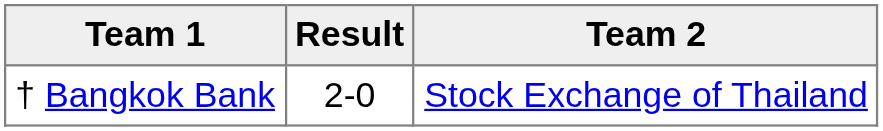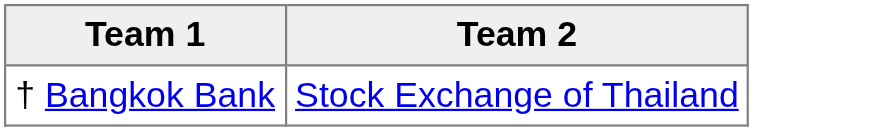- column: Result | 2-0
